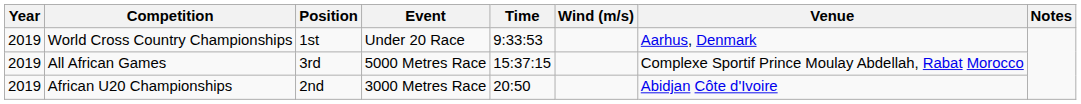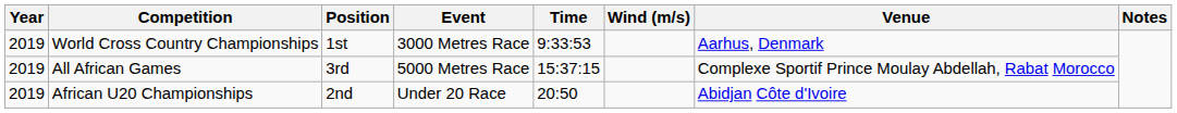World Cross Country Championships | Event: Under 20 Race -> 3000 Metres Race
African U20 Championships | Event: 3000 Metres Race -> Under 20 Race
